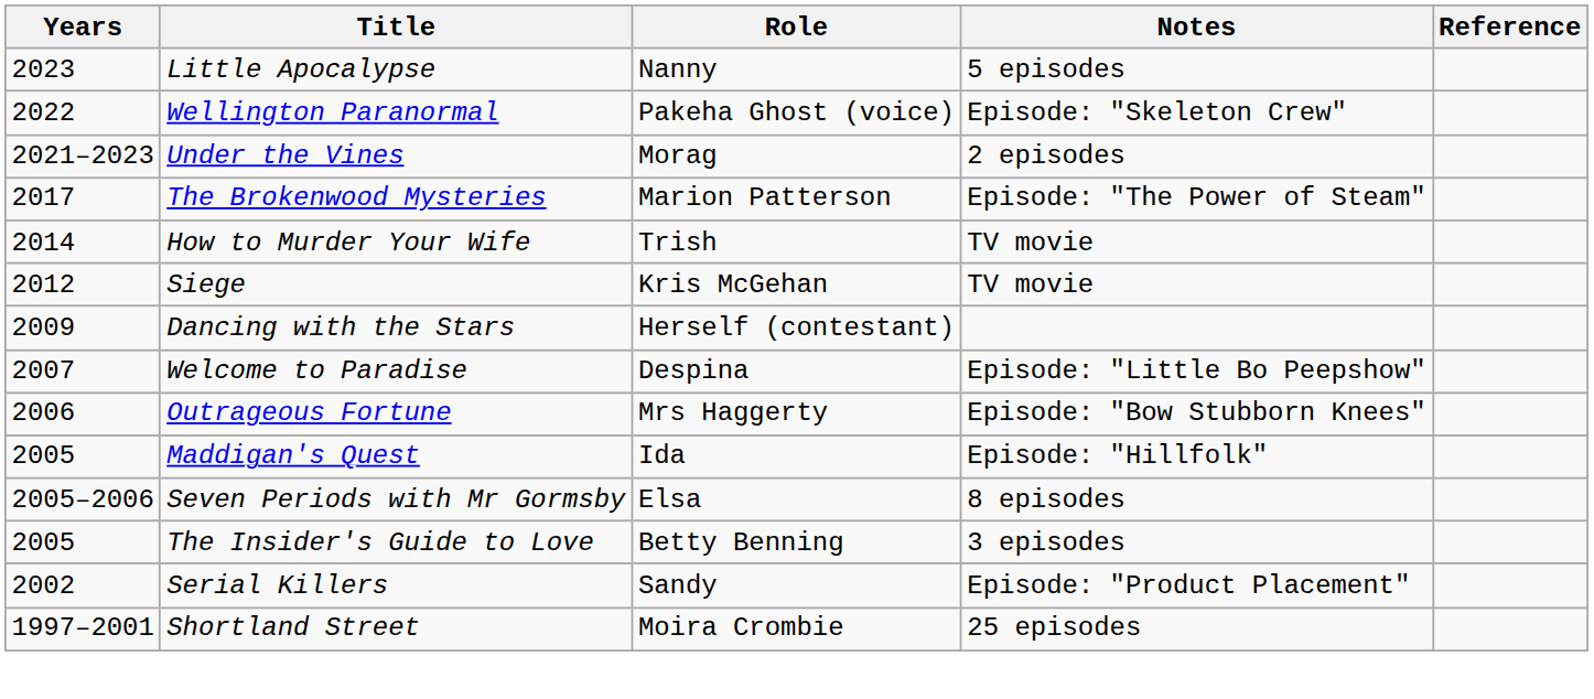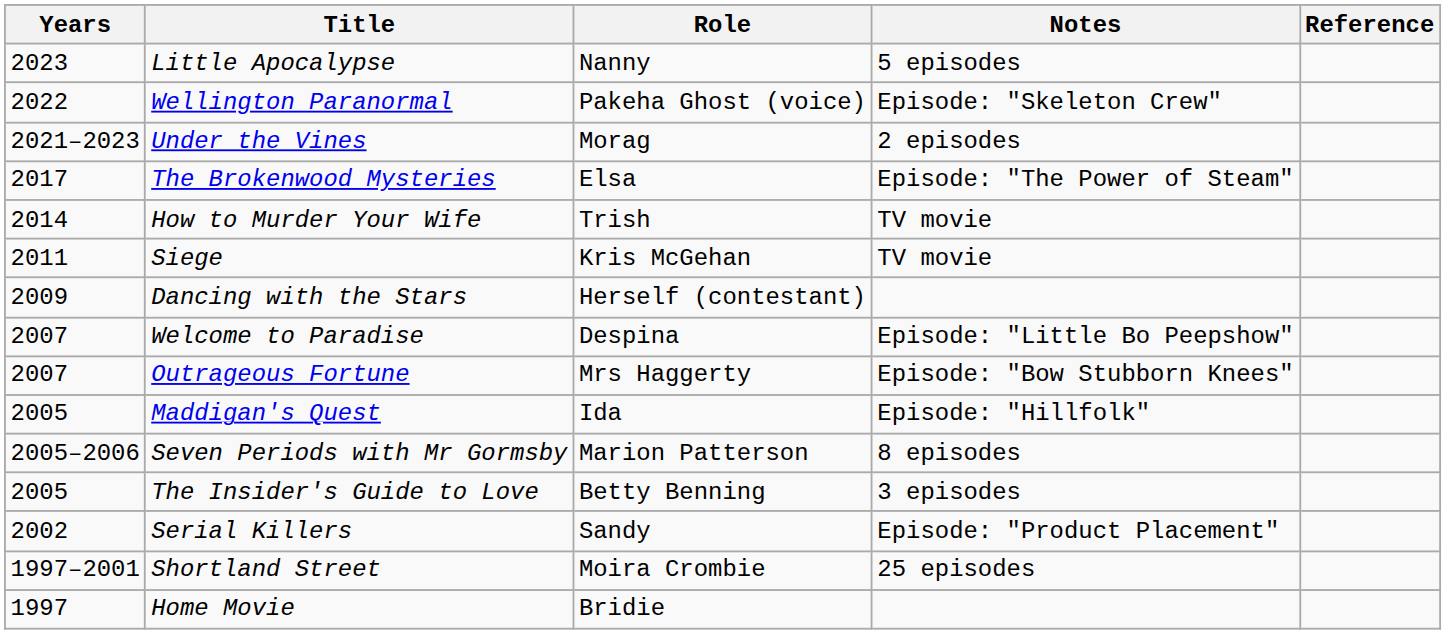The Brokenwood Mysteries | Role: Marion Patterson -> Elsa
Siege | Years: 2012 -> 2011
Outrageous Fortune | Years: 2006 -> 2007
Seven Periods with Mr Gormsby | Role: Elsa -> Marion Patterson
+ row: 1997 | Home Movie | Bridie
